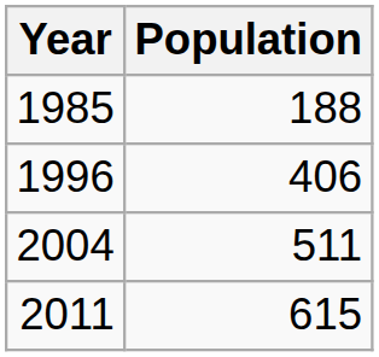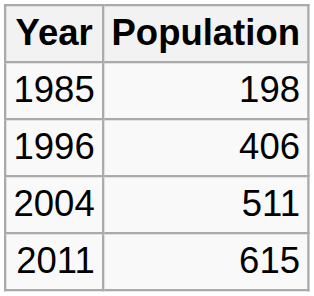1985 | Population: 188 -> 198
